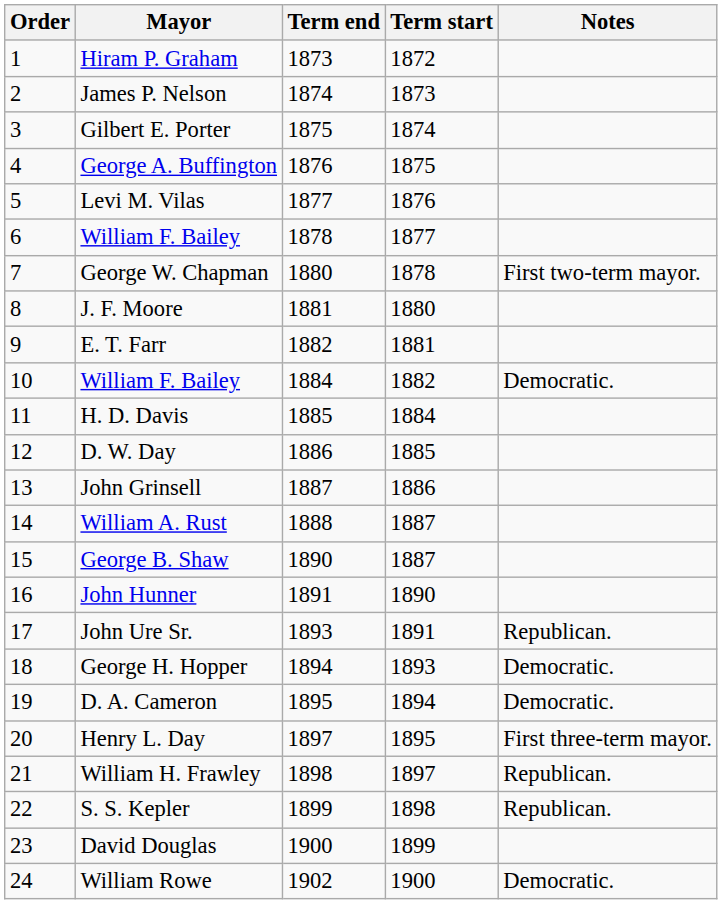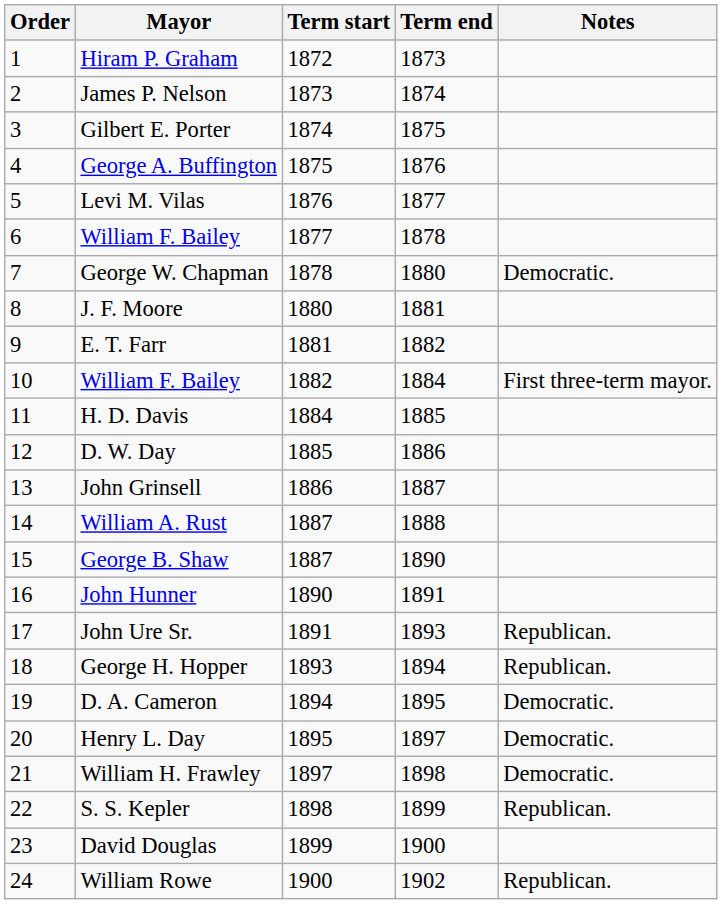columns swapped: Term start <-> Term end
George W. Chapman | Notes: First two-term mayor. -> Democratic.
10 / William F. Bailey | Notes: Democratic. -> First three-term mayor.
George H. Hopper | Notes: Democratic. -> Republican.
Henry L. Day | Notes: First three-term mayor. -> Democratic.
William H. Frawley | Notes: Republican. -> Democratic.
William Rowe | Notes: Democratic. -> Republican.
